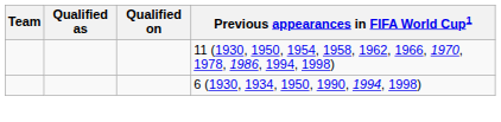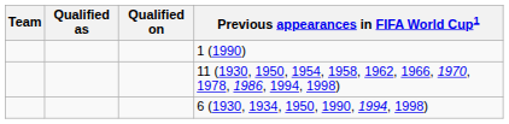+ row: 1 (1990)
